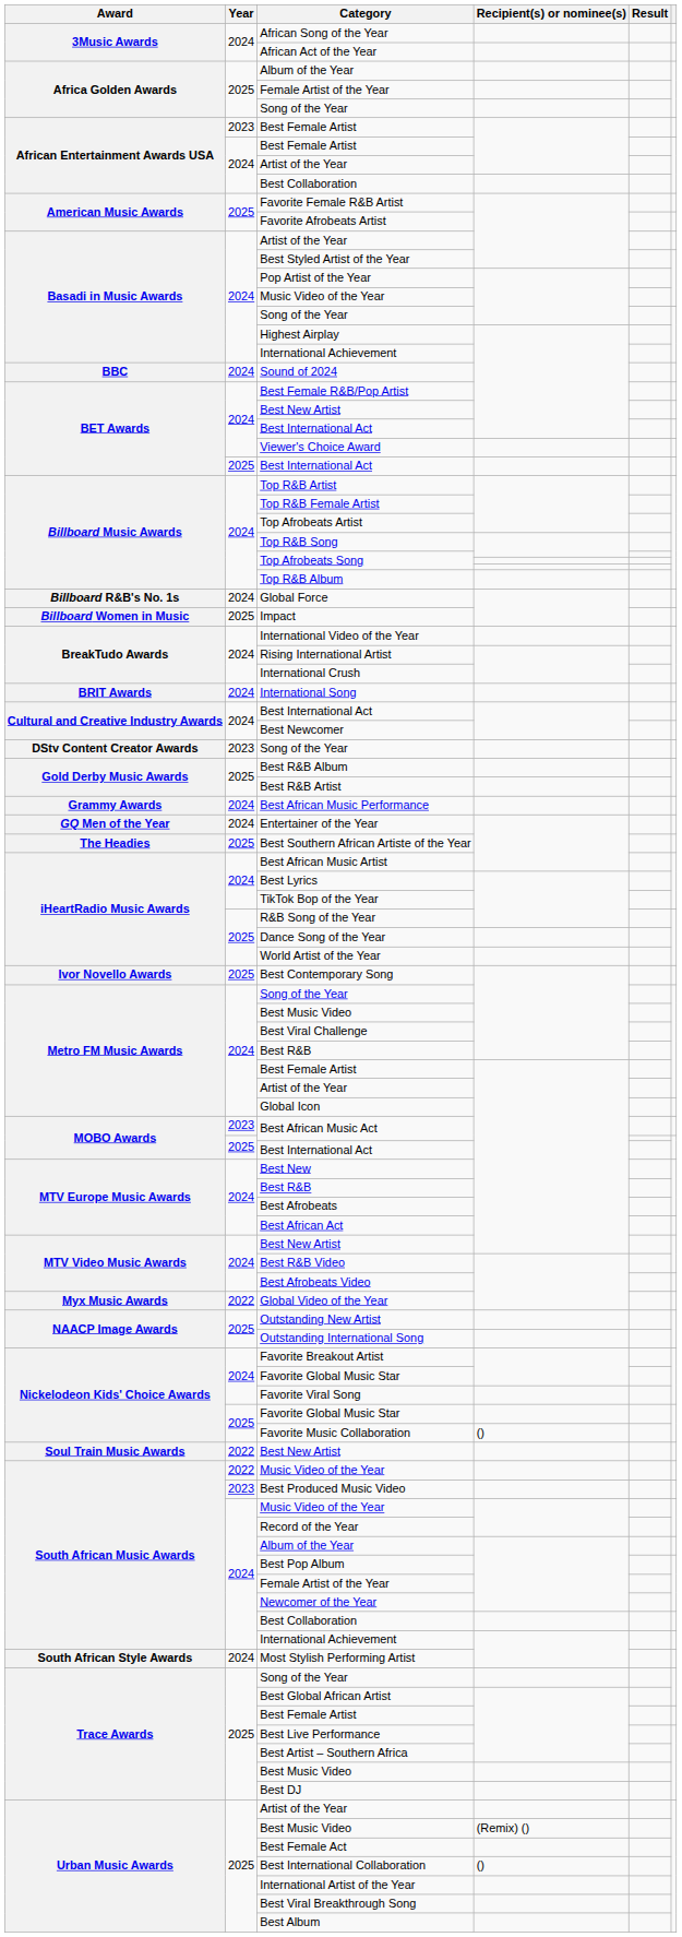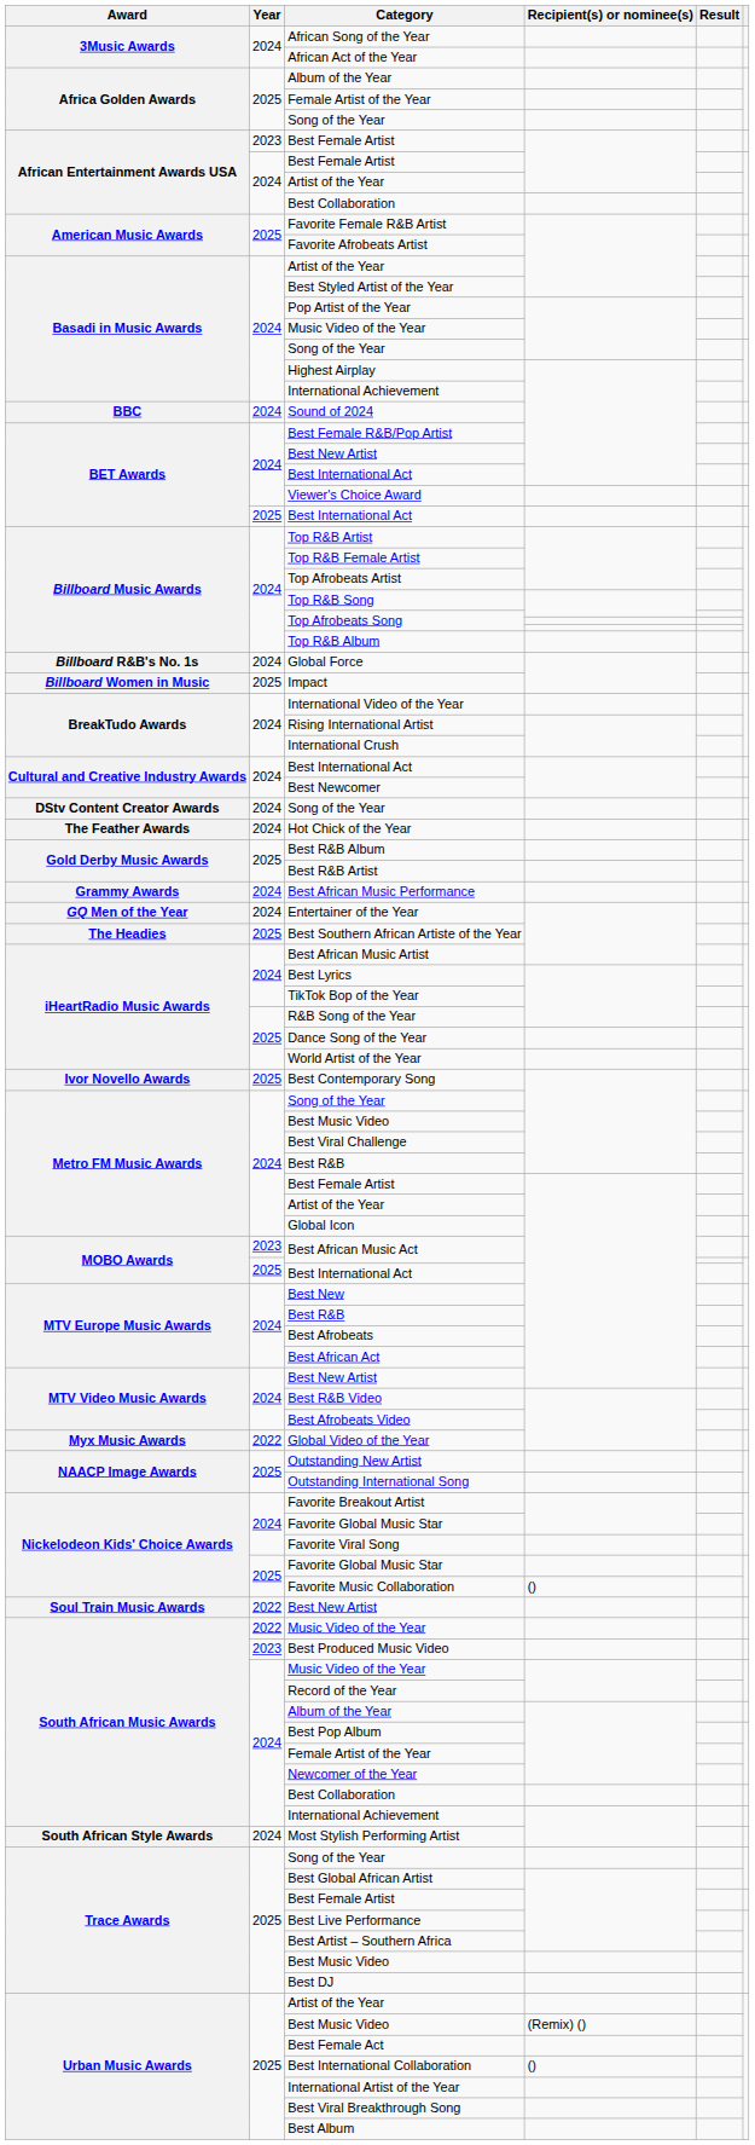- row: BRIT Awards | 2024 | International Song
DStv Content Creator Awards / Song of the Year | Year: 2023 -> 2024
+ row: The Feather Awards | 2024 | Hot Chick of the Year
